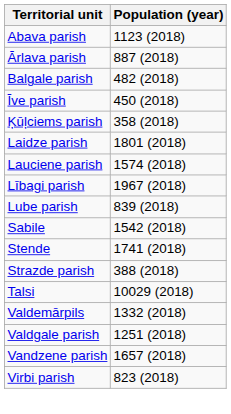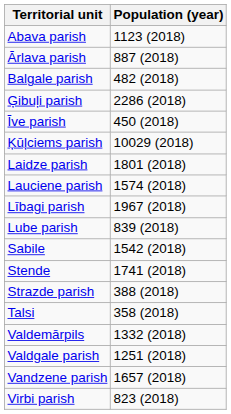+ row: Ģibuļi parish | 2286 (2018)
Ķūļciems parish | Population (year): 358 (2018) -> 10029 (2018)
Talsi | Population (year): 10029 (2018) -> 358 (2018)
